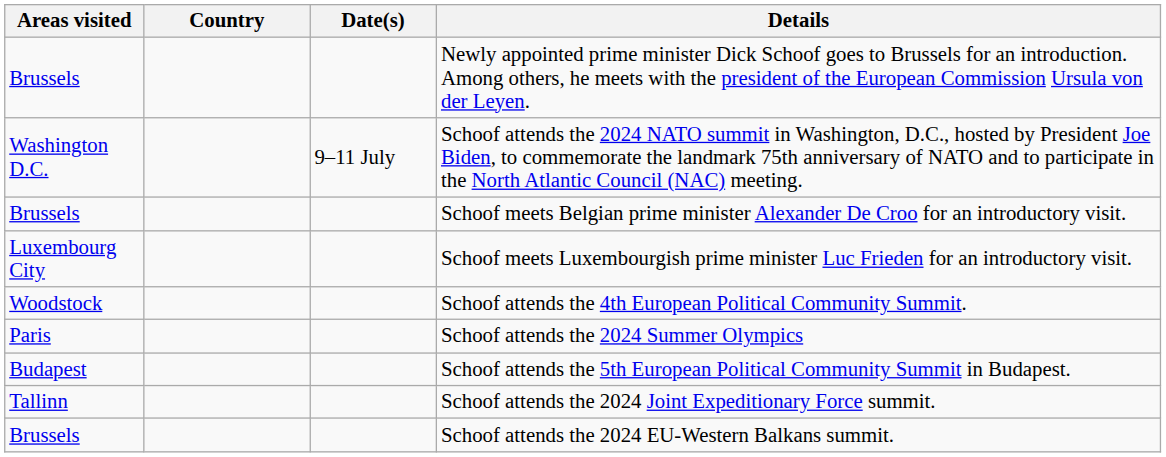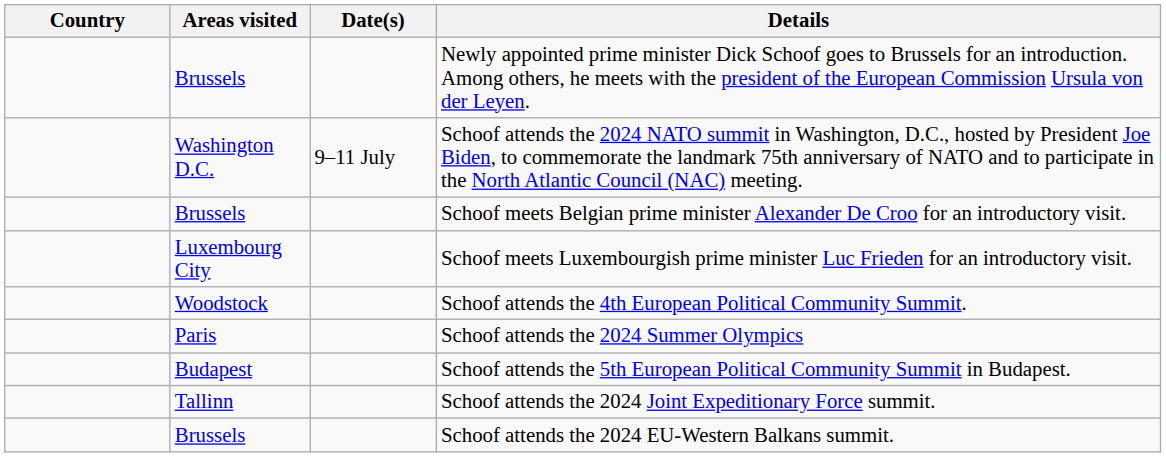columns swapped: Country <-> Areas visited
